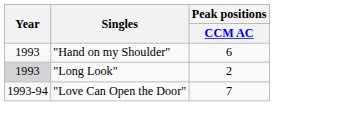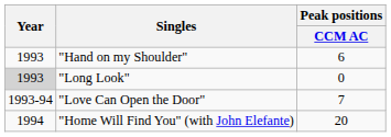"Long Look" | Peak positions / CCM AC: 2 -> 0
+ row: 1994 | "Home Will Find You" (with John Elefante) | 20
